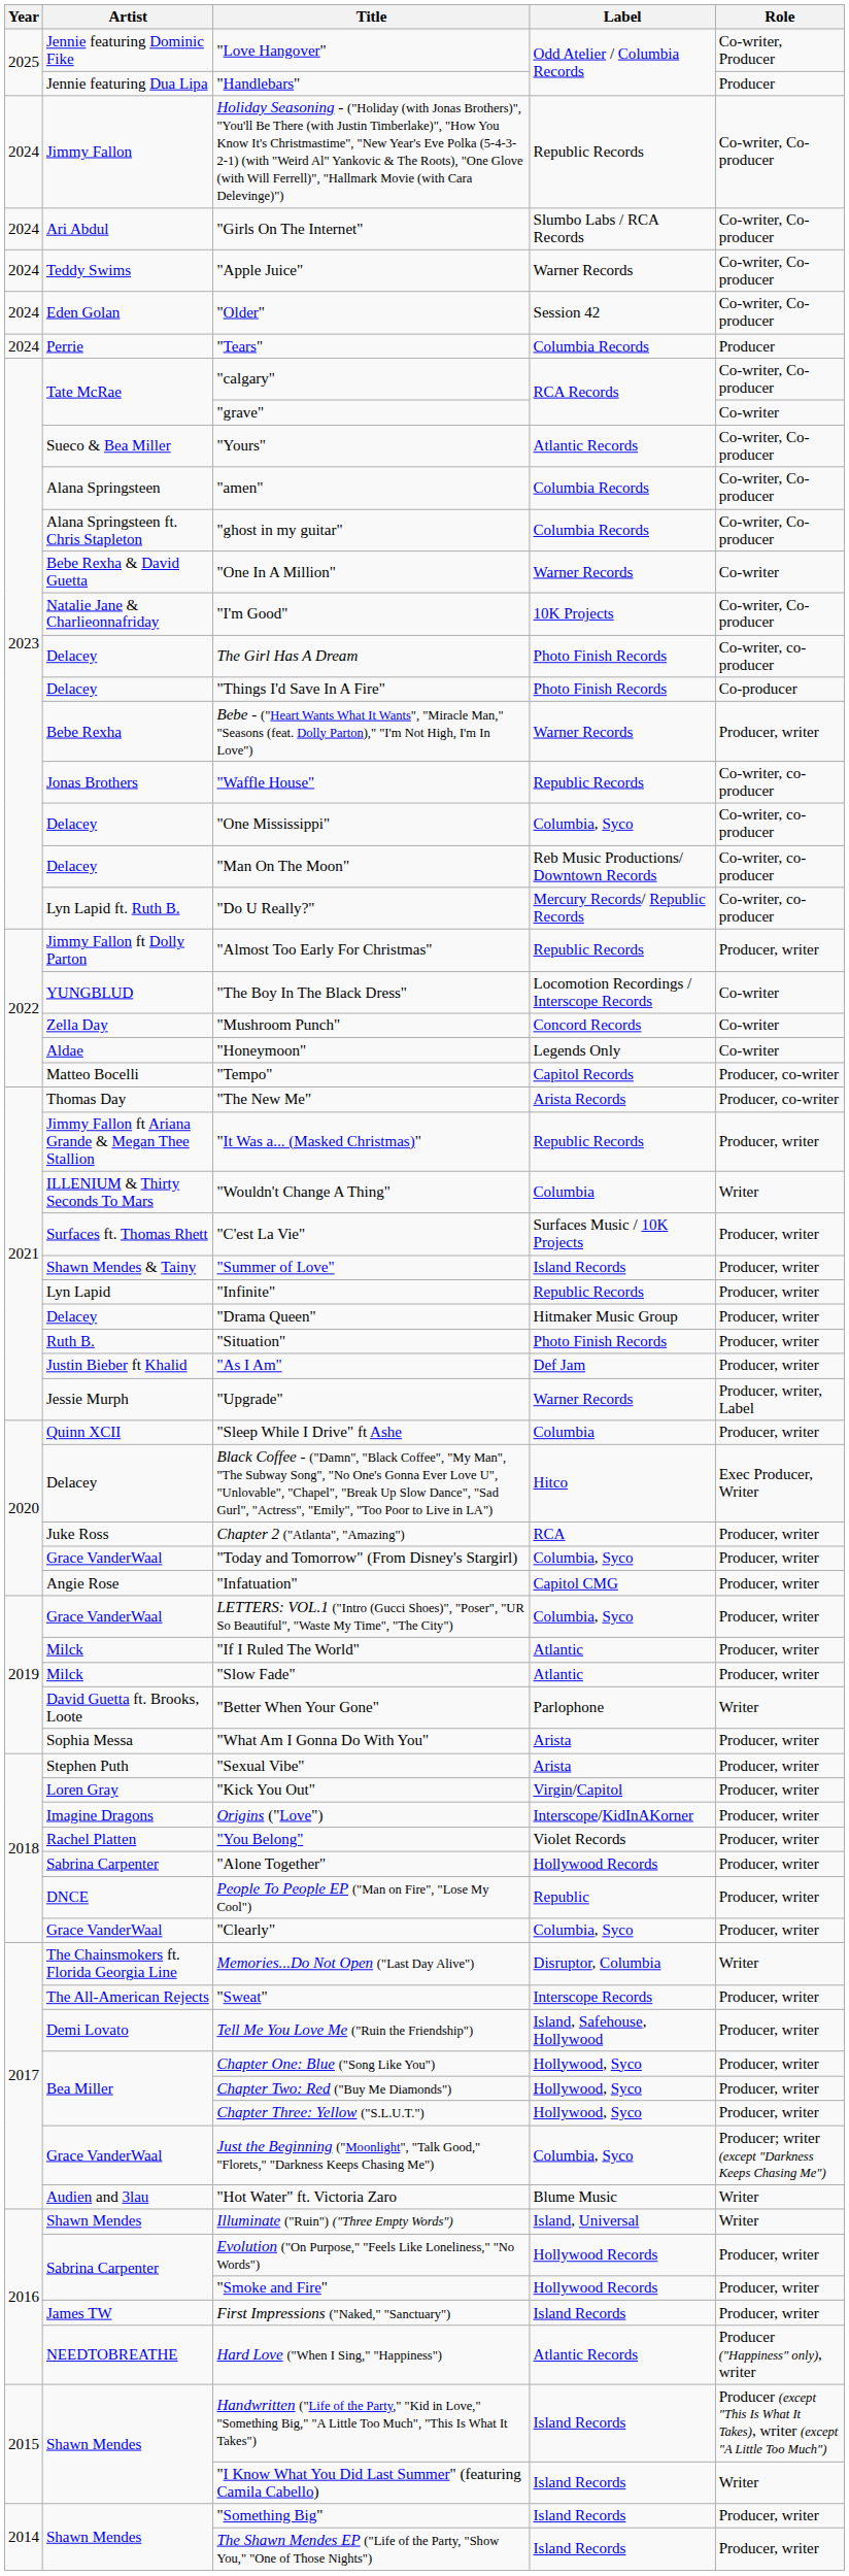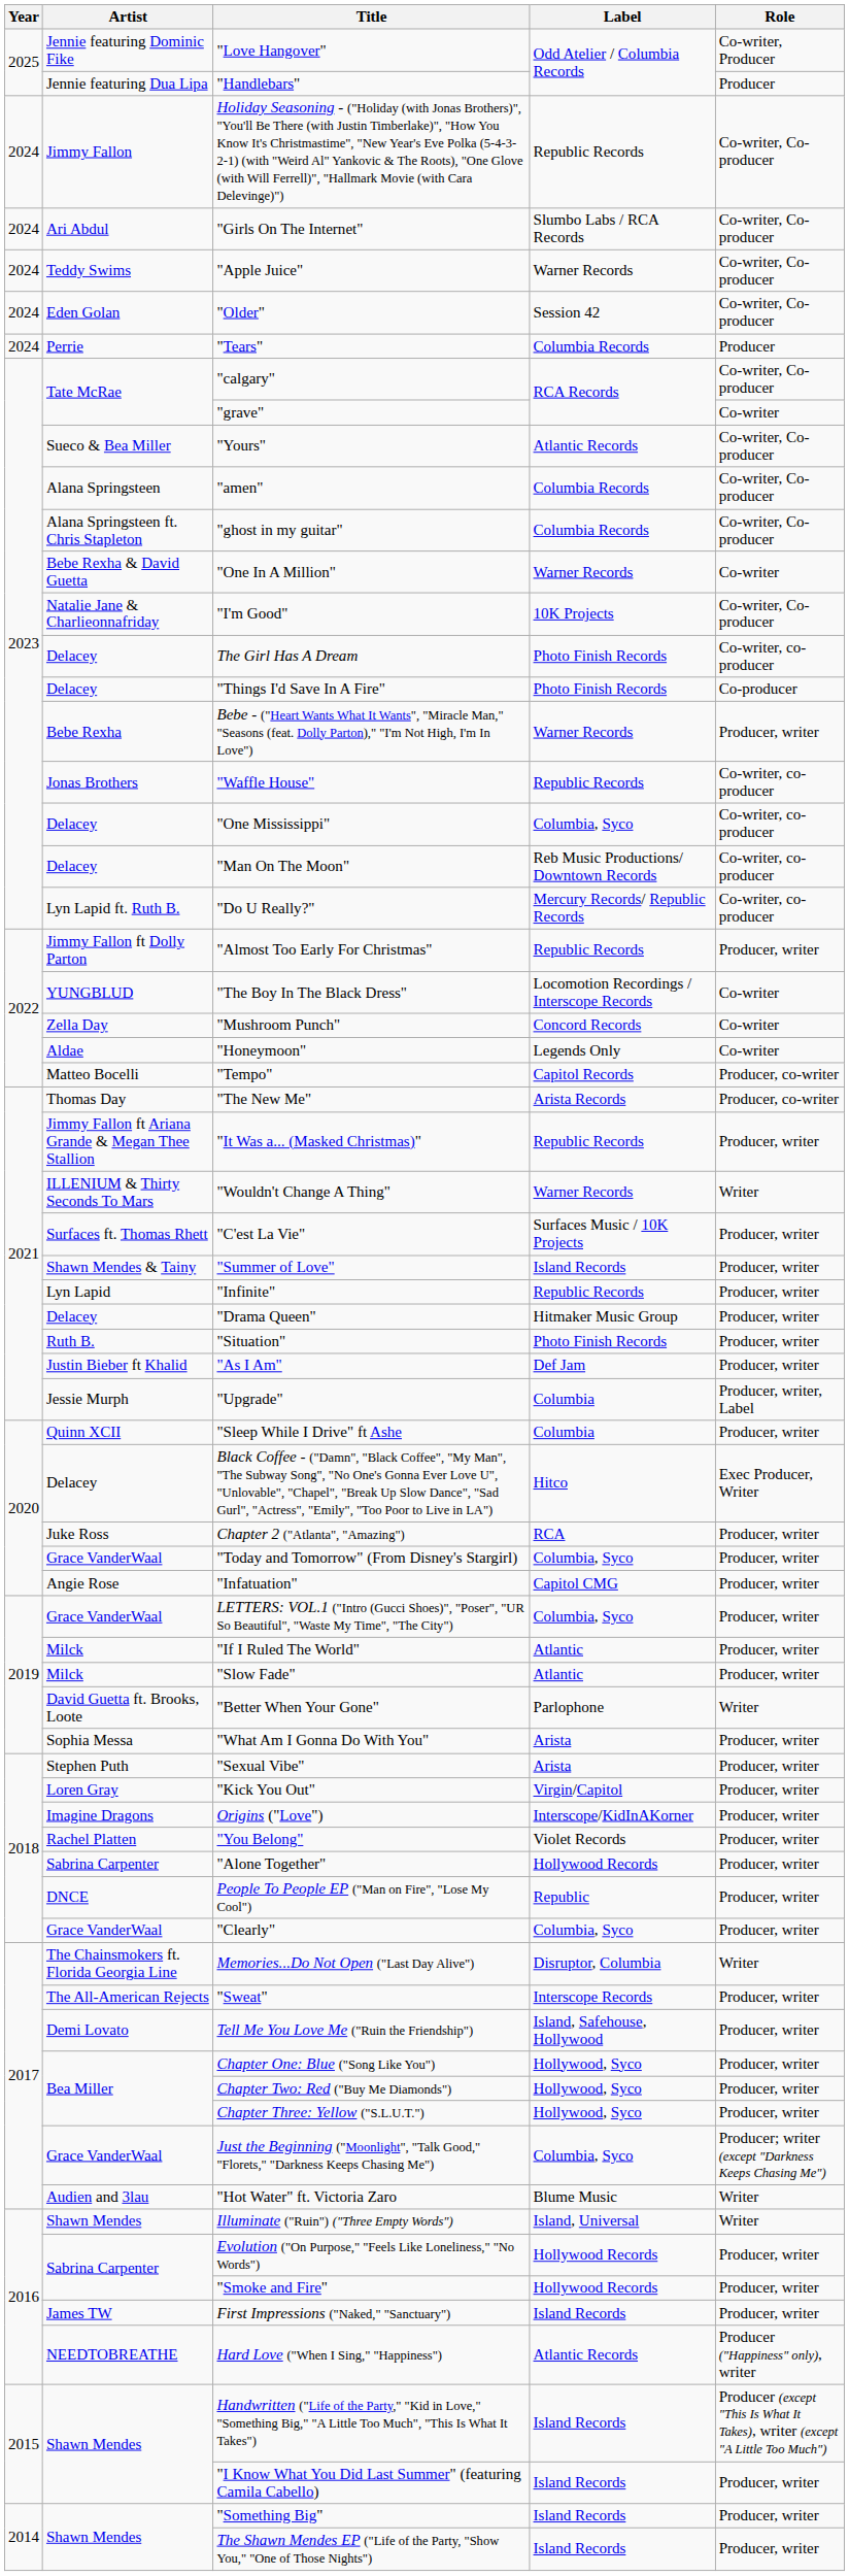"Wouldn't Change A Thing" | Label: Columbia -> Warner Records
"Upgrade" | Label: Warner Records -> Columbia
"I Know What You Did Last Summer" (featuring Camila Cabello) | Role: Writer -> Producer, writer
